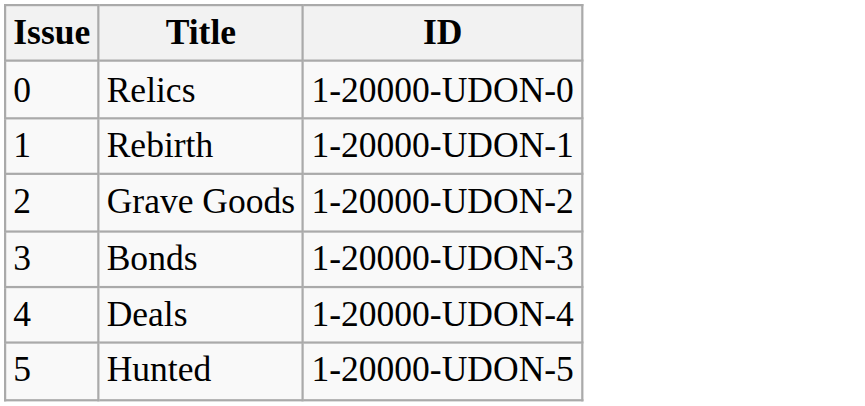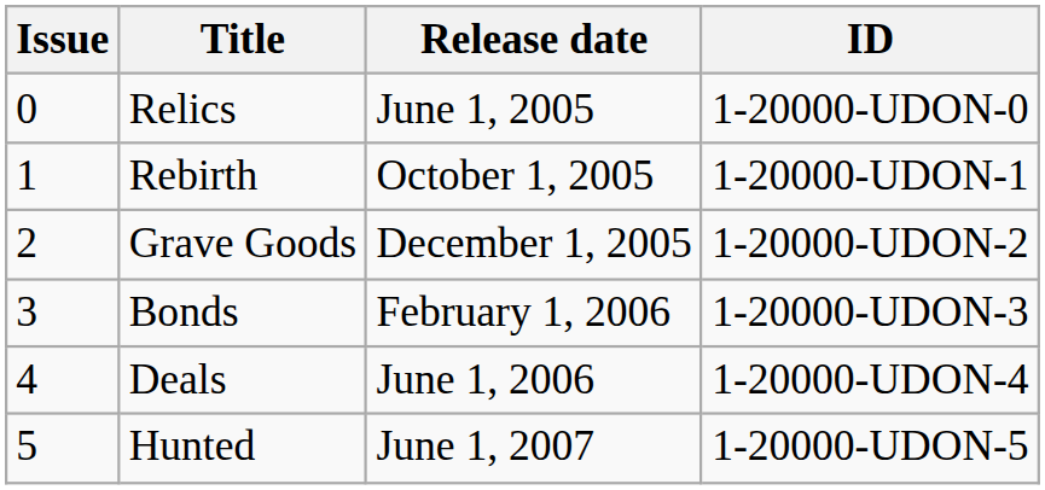+ column: Release date | June 1, 2005 | October 1, 2005 | December 1, 2005 | February 1, 2006 | June 1, 2006 | June 1, 2007
